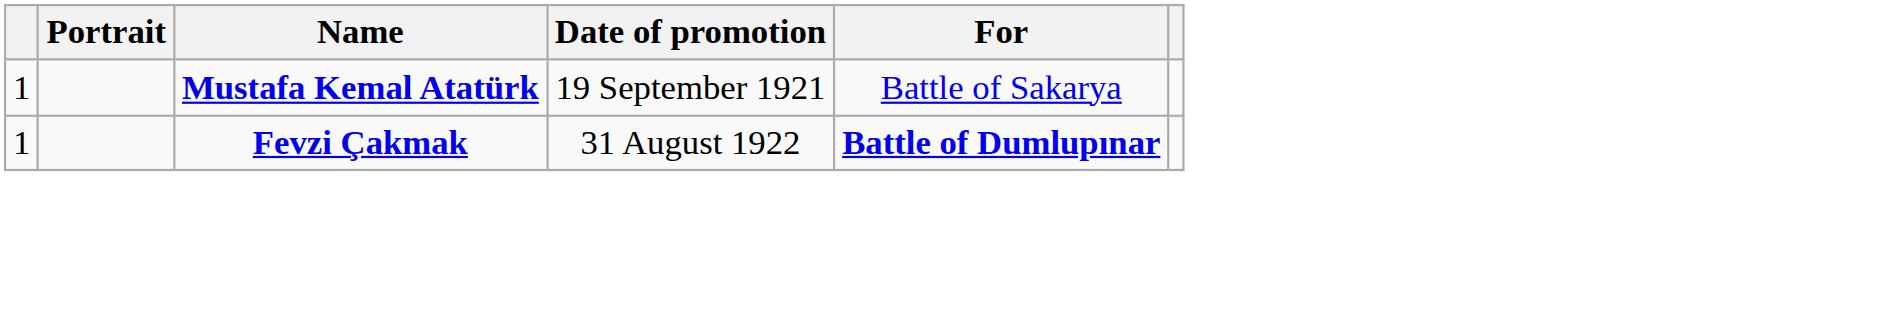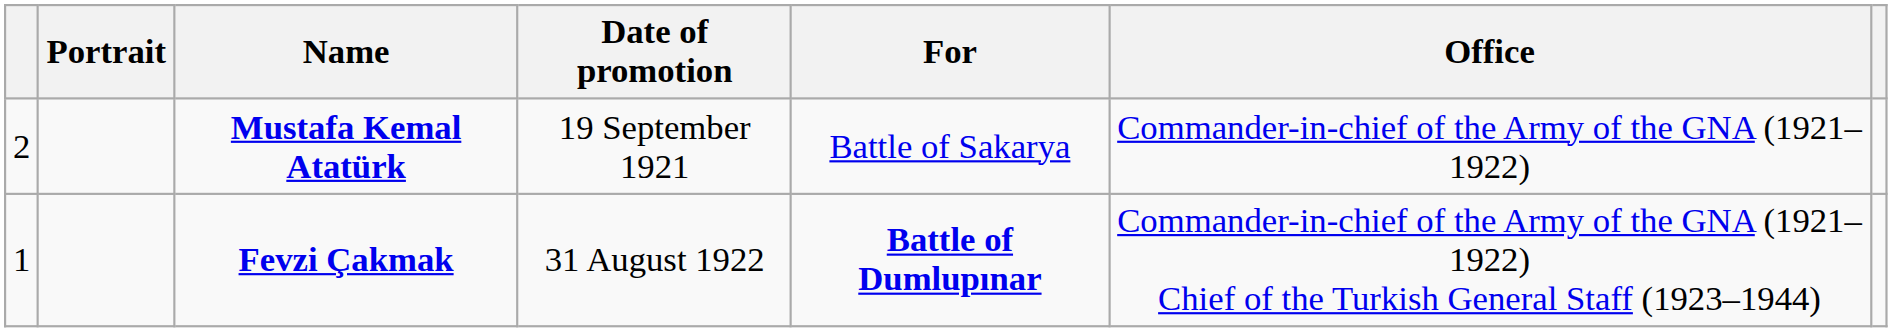+ column: Office | Commander-in-chief of the Army of the GNA (1921–1922) | Commander-in-chief of the Army of the GNA (1921–1922) Chief of the Turkish General Staff (1923–1944)
Mustafa Kemal Atatürk | column 1: 1 -> 2
